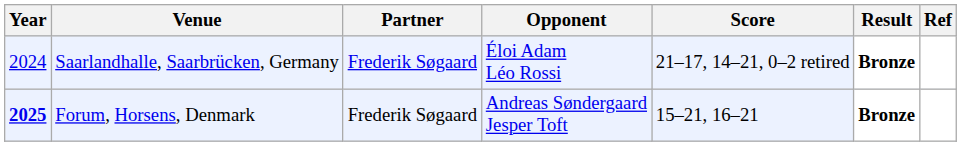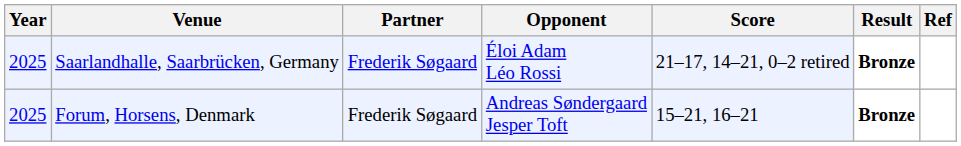Saarlandhalle, Saarbrücken, Germany | Year: 2024 -> 2025
Forum, Horsens, Denmark | Year: bold -> normal
